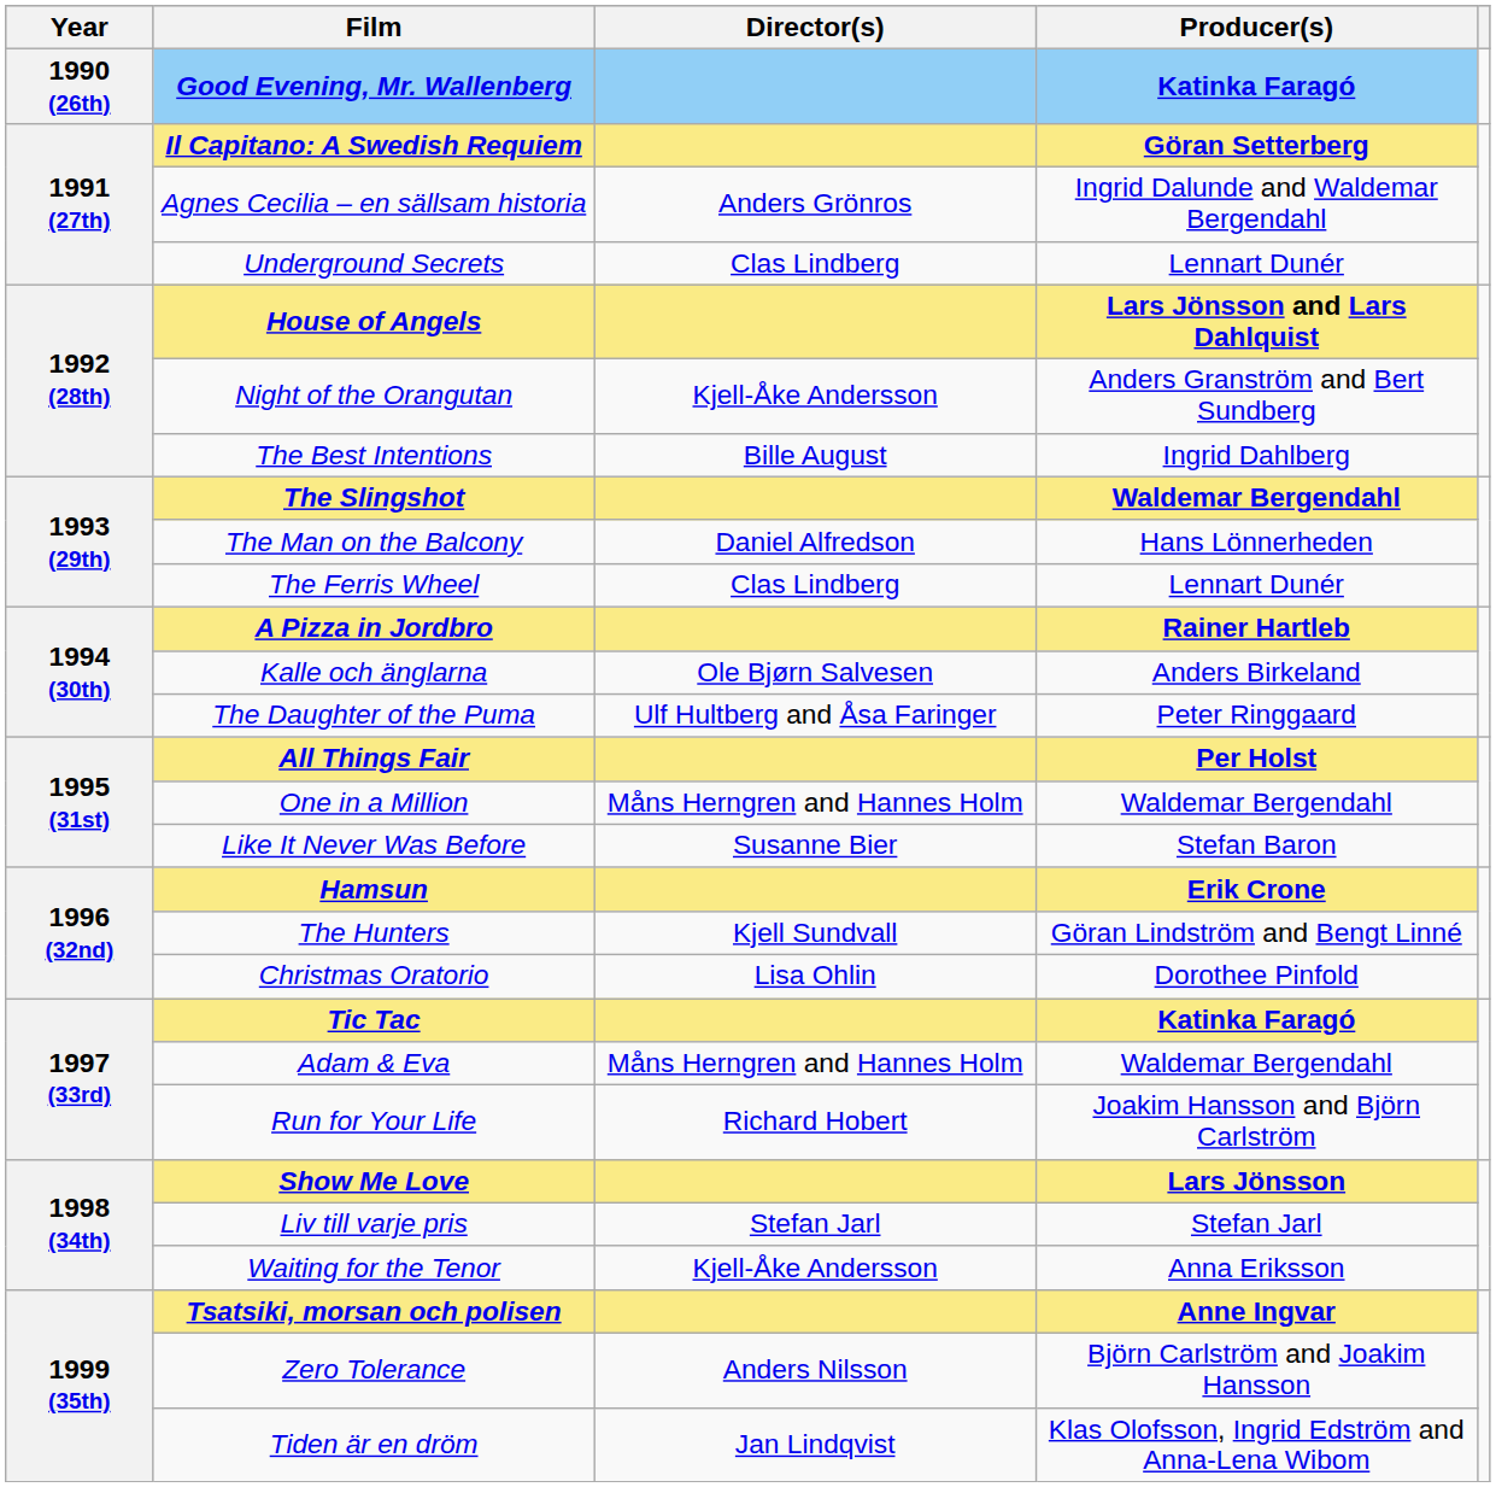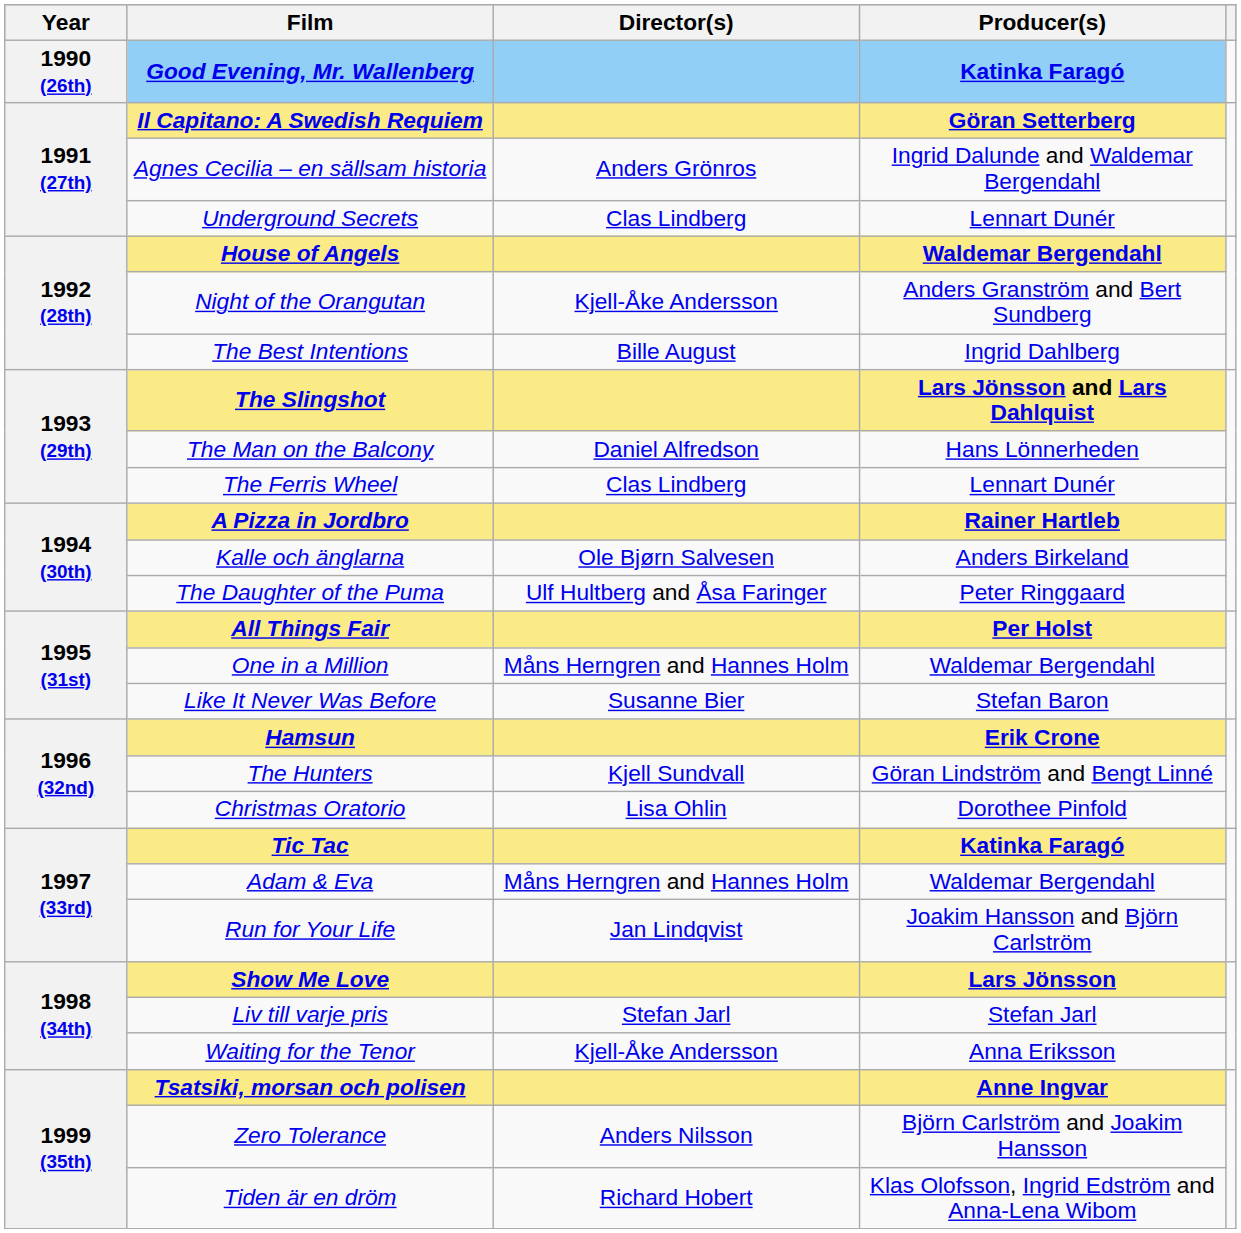House of Angels | Producer(s): Lars Jönsson and Lars Dahlquist -> Waldemar Bergendahl
The Slingshot | Producer(s): Waldemar Bergendahl -> Lars Jönsson and Lars Dahlquist
Run for Your Life | Director(s): Richard Hobert -> Jan Lindqvist
Tiden är en dröm | Director(s): Jan Lindqvist -> Richard Hobert
